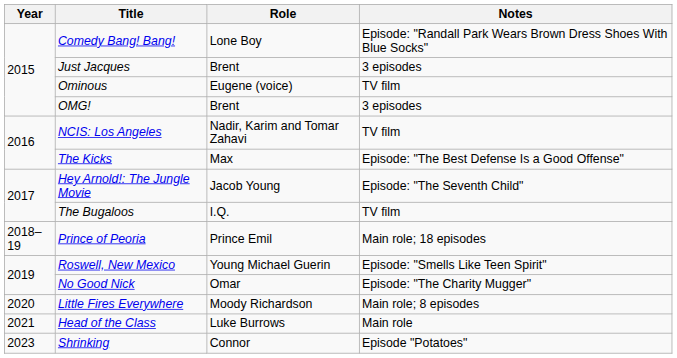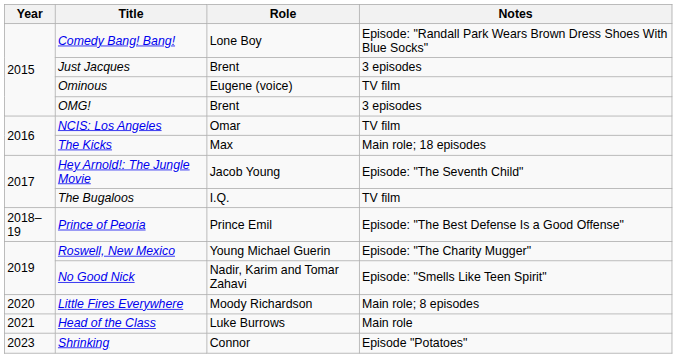NCIS: Los Angeles | Role: Nadir, Karim and Tomar Zahavi -> Omar
The Kicks | Notes: Episode: "The Best Defense Is a Good Offense" -> Main role; 18 episodes
Prince of Peoria | Notes: Main role; 18 episodes -> Episode: "The Best Defense Is a Good Offense"
Roswell, New Mexico | Notes: Episode: "Smells Like Teen Spirit" -> Episode: "The Charity Mugger"
No Good Nick | Role: Omar -> Nadir, Karim and Tomar Zahavi
No Good Nick | Notes: Episode: "The Charity Mugger" -> Episode: "Smells Like Teen Spirit"
